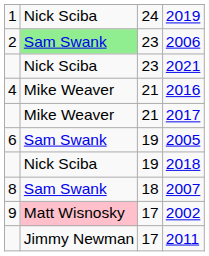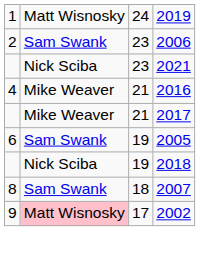2019 | column 2: Nick Sciba -> Matt Wisnosky
2006 | column 2: lightgreen background -> no background
- row: Jimmy Newman | 17 | 2011
